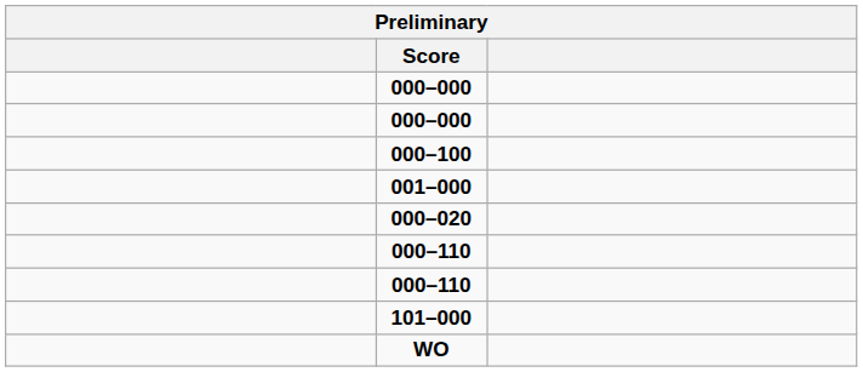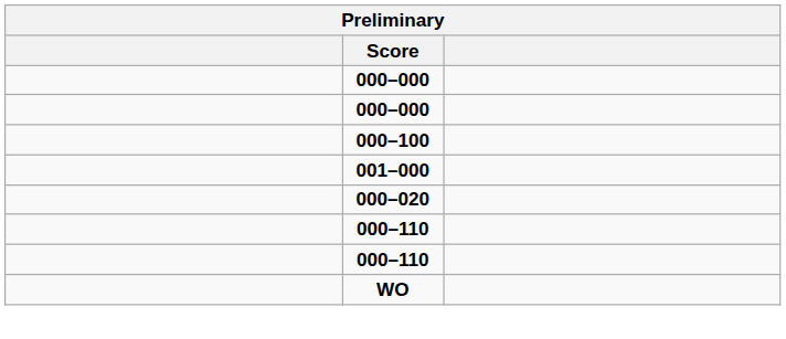- row: 101–000
